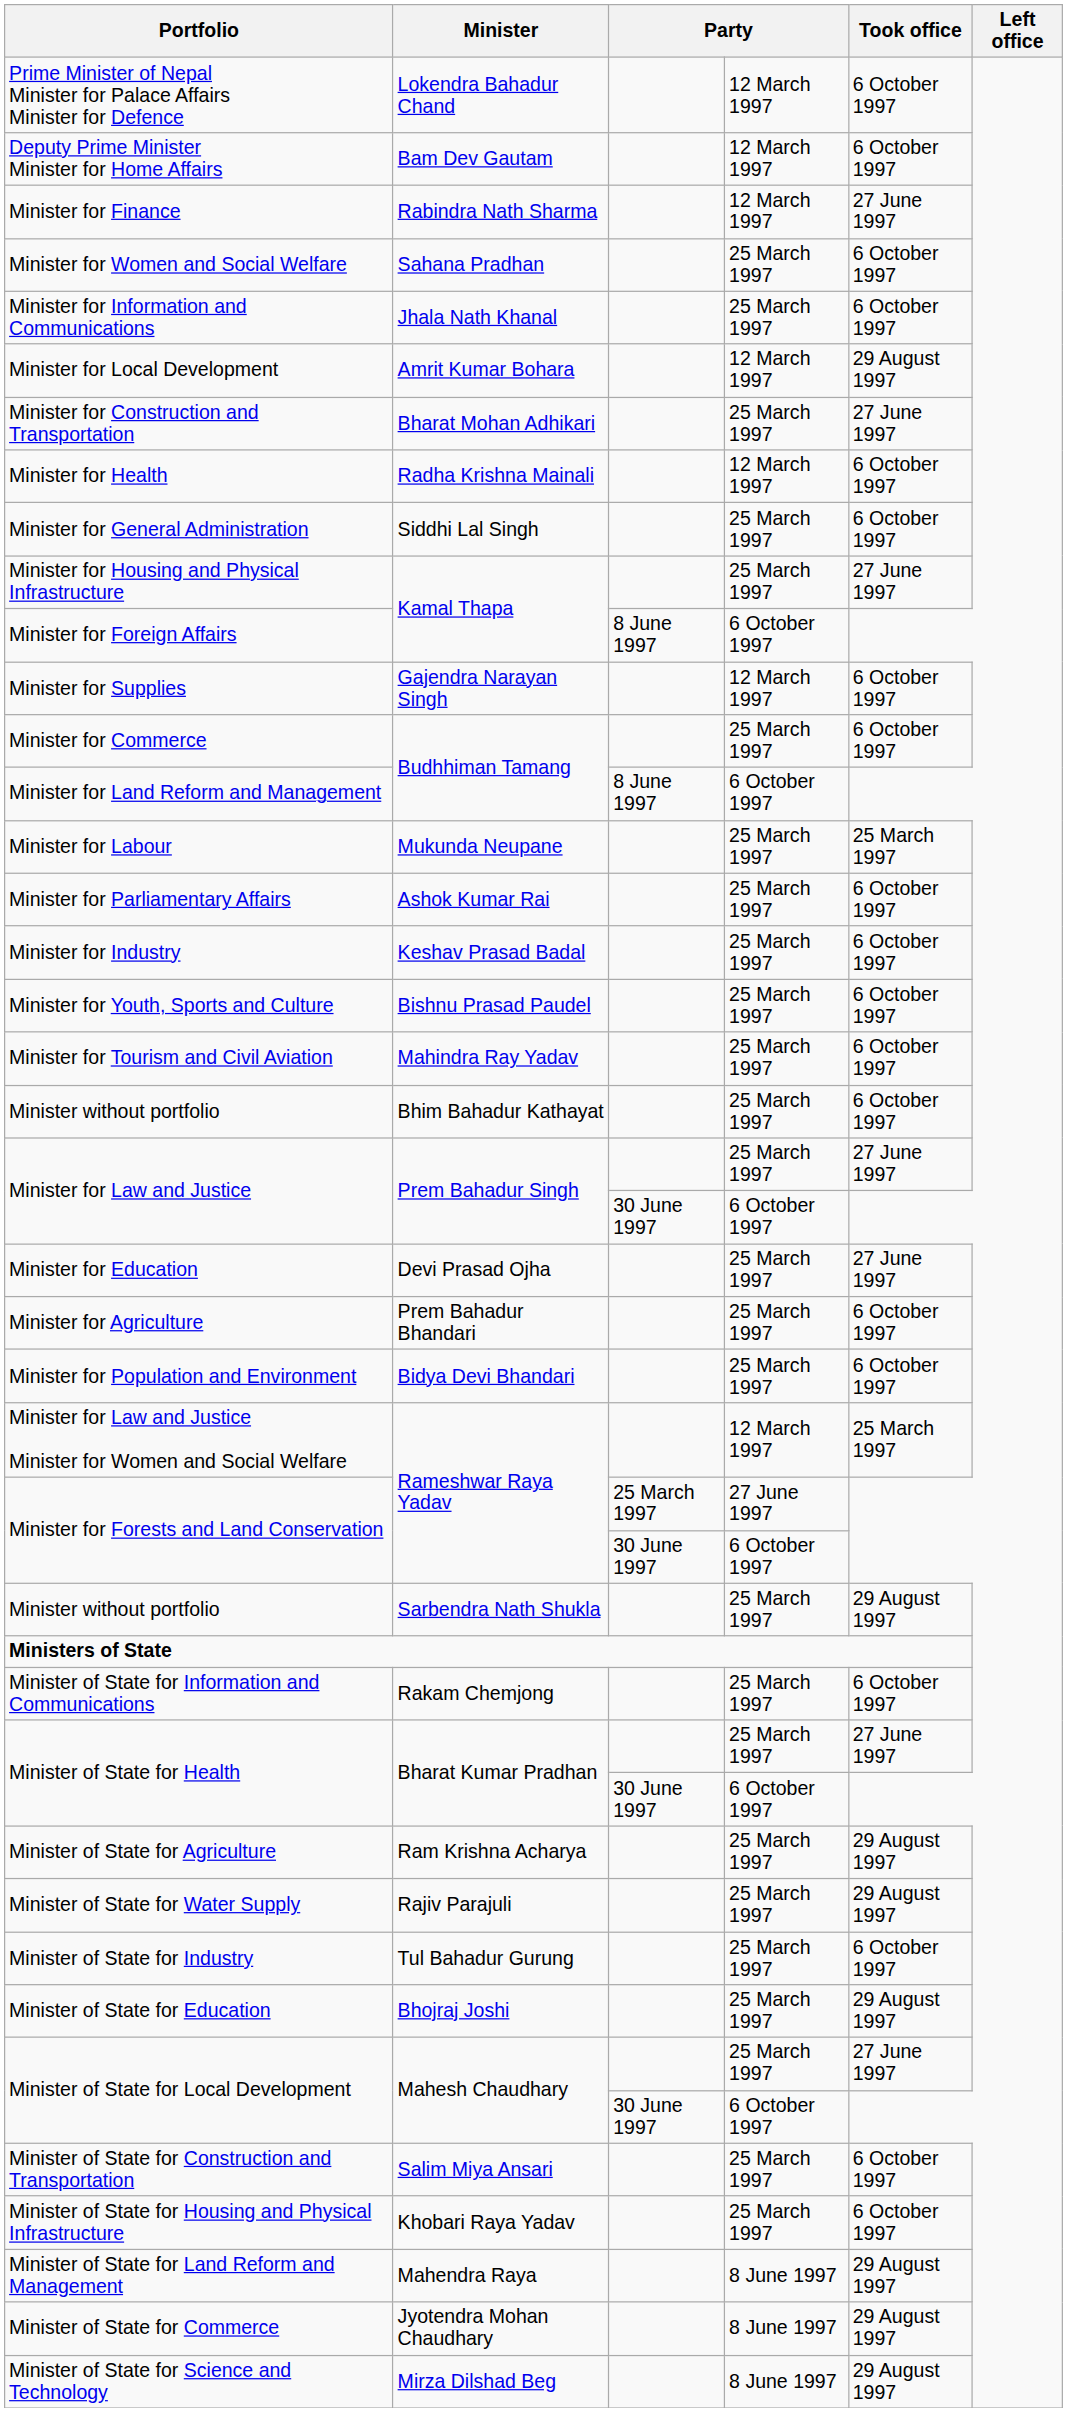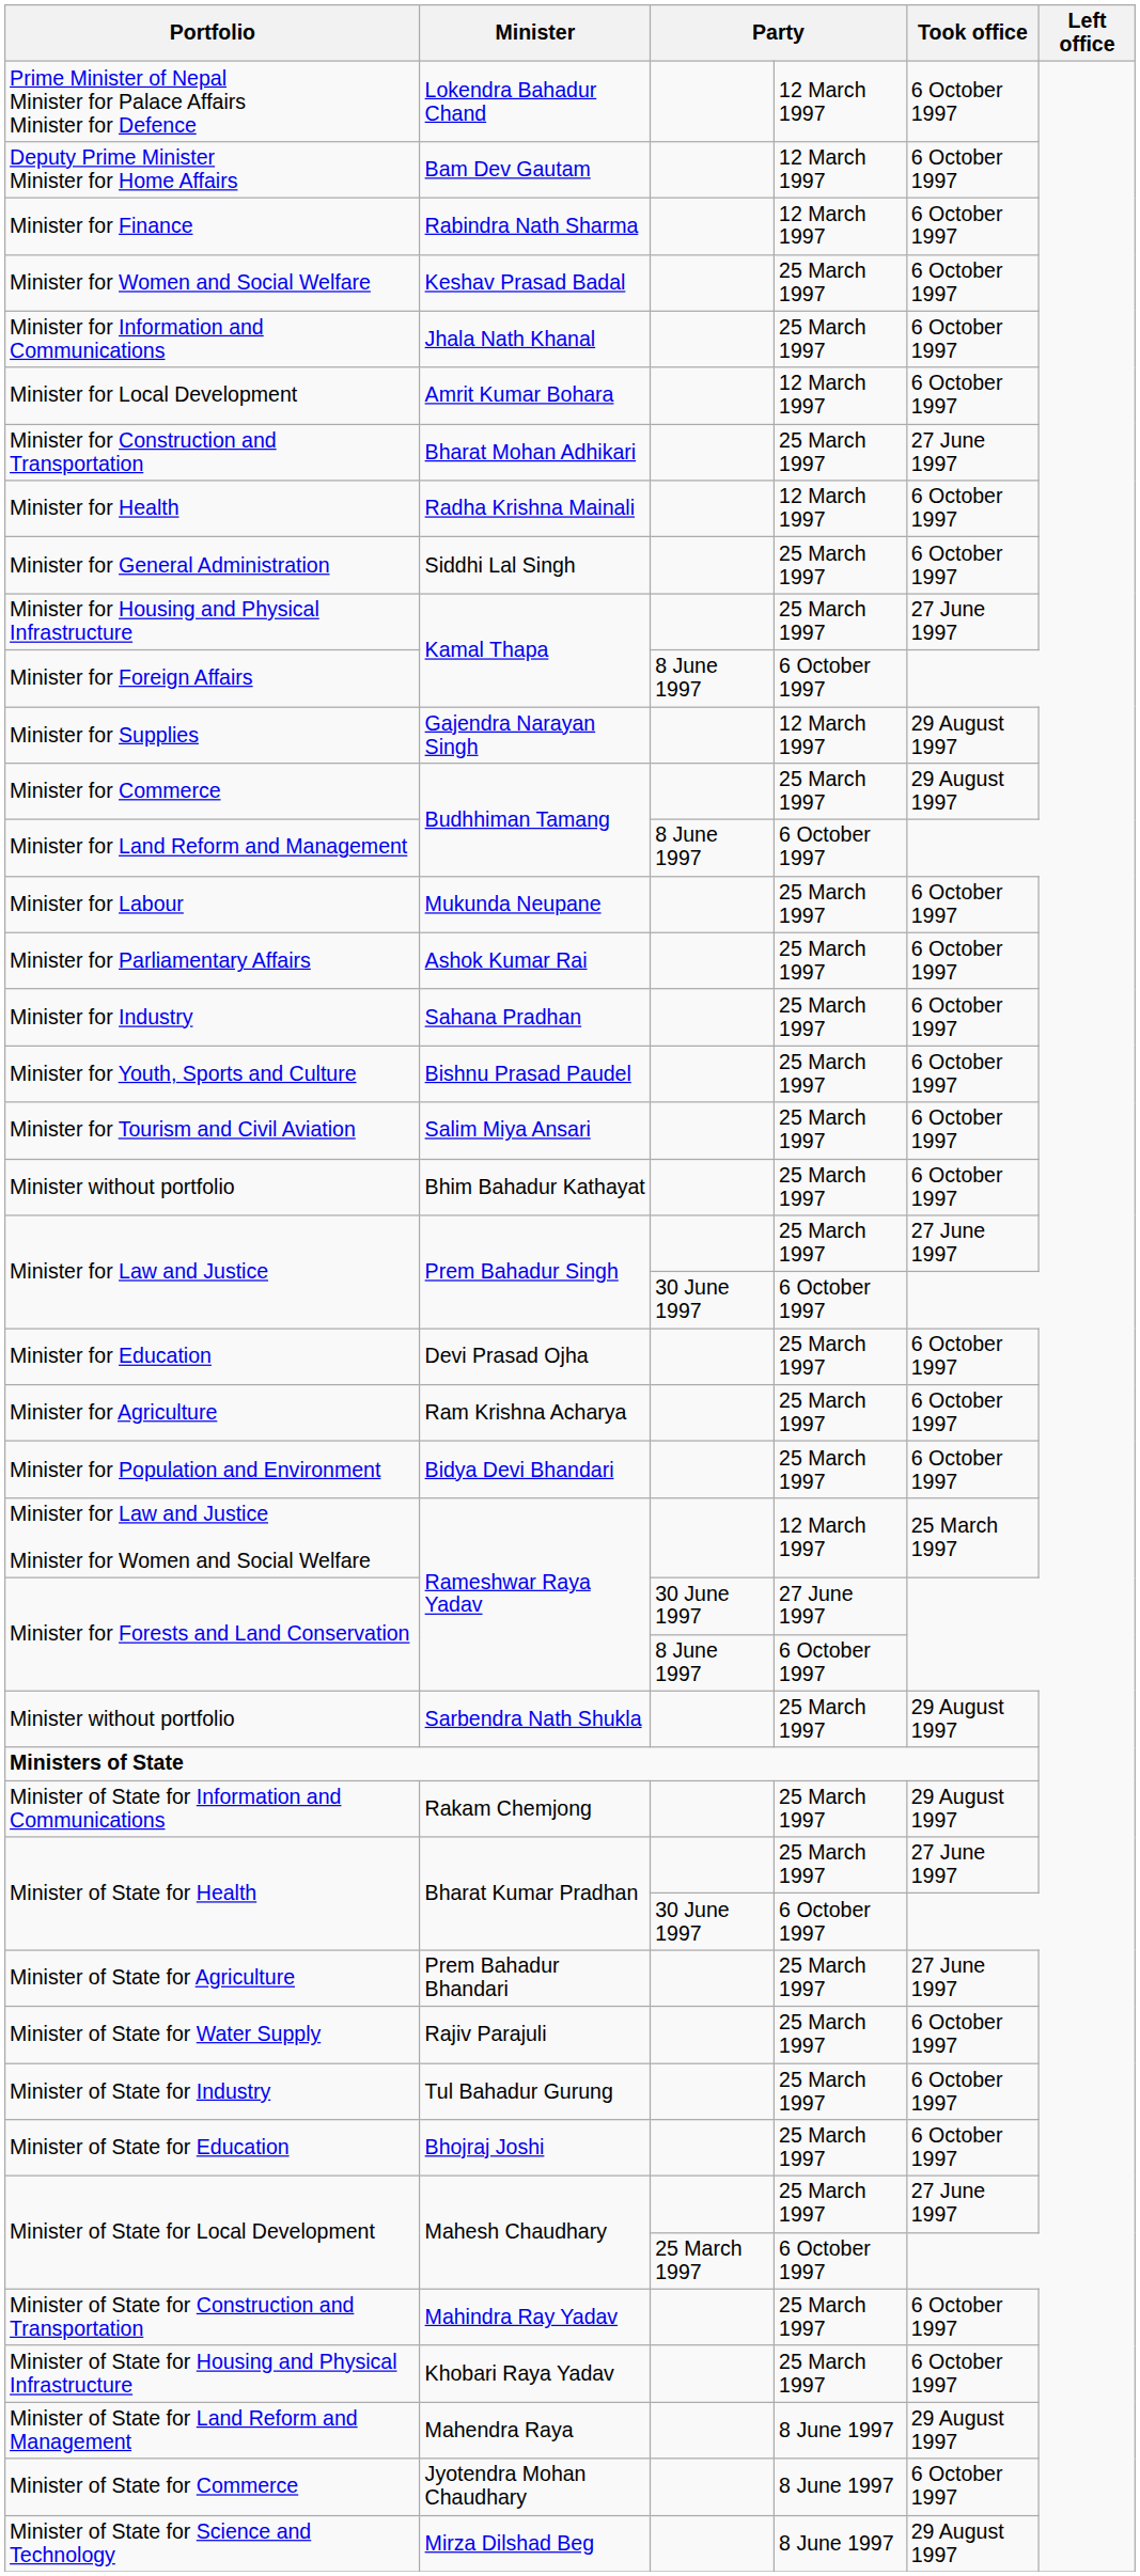Minister for Finance | Took office: 27 June 1997 -> 6 October 1997
Minister for Women and Social Welfare | Minister: Sahana Pradhan -> Keshav Prasad Badal
Minister for Local Development | Took office: 29 August 1997 -> 6 October 1997
Minister for Supplies | Took office: 6 October 1997 -> 29 August 1997
Minister for Commerce | Took office: 6 October 1997 -> 29 August 1997
Minister for Labour | Took office: 25 March 1997 -> 6 October 1997
Minister for Industry | Minister: Keshav Prasad Badal -> Sahana Pradhan
Minister for Tourism and Civil Aviation | Minister: Mahindra Ray Yadav -> Salim Miya Ansari
Minister for Education | Took office: 27 June 1997 -> 6 October 1997
Minister for Agriculture | Minister: Prem Bahadur Bhandari -> Ram Krishna Acharya
Minister for Forests and Land Conservation / 27 June 1997 | column 3: 25 March 1997 -> 30 June 1997
Minister for Forests and Land Conservation / 6 October 1997 | column 3: 30 June 1997 -> 8 June 1997
Minister of State for Information and Communications | Took office: 6 October 1997 -> 29 August 1997
Minister of State for Agriculture | Minister: Ram Krishna Acharya -> Prem Bahadur Bhandari
Minister of State for Agriculture | Took office: 29 August 1997 -> 27 June 1997
Minister of State for Water Supply | Took office: 29 August 1997 -> 6 October 1997
Minister of State for Education | Took office: 29 August 1997 -> 6 October 1997
Minister of State for Local Development / 6 October 1997 | column 3: 30 June 1997 -> 25 March 1997
Minister of State for Construction and Transportation | Minister: Salim Miya Ansari -> Mahindra Ray Yadav
Minister of State for Commerce | Took office: 29 August 1997 -> 6 October 1997
